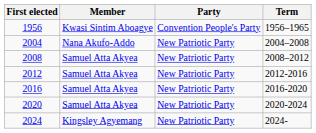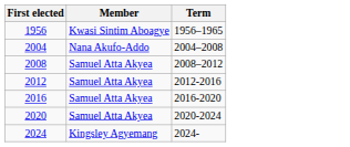- column: Party | Convention People's Party | New Patriotic Party | New Patriotic Party | New Patriotic Party | New Patriotic Party | New Patriotic Party | New Patriotic Party
